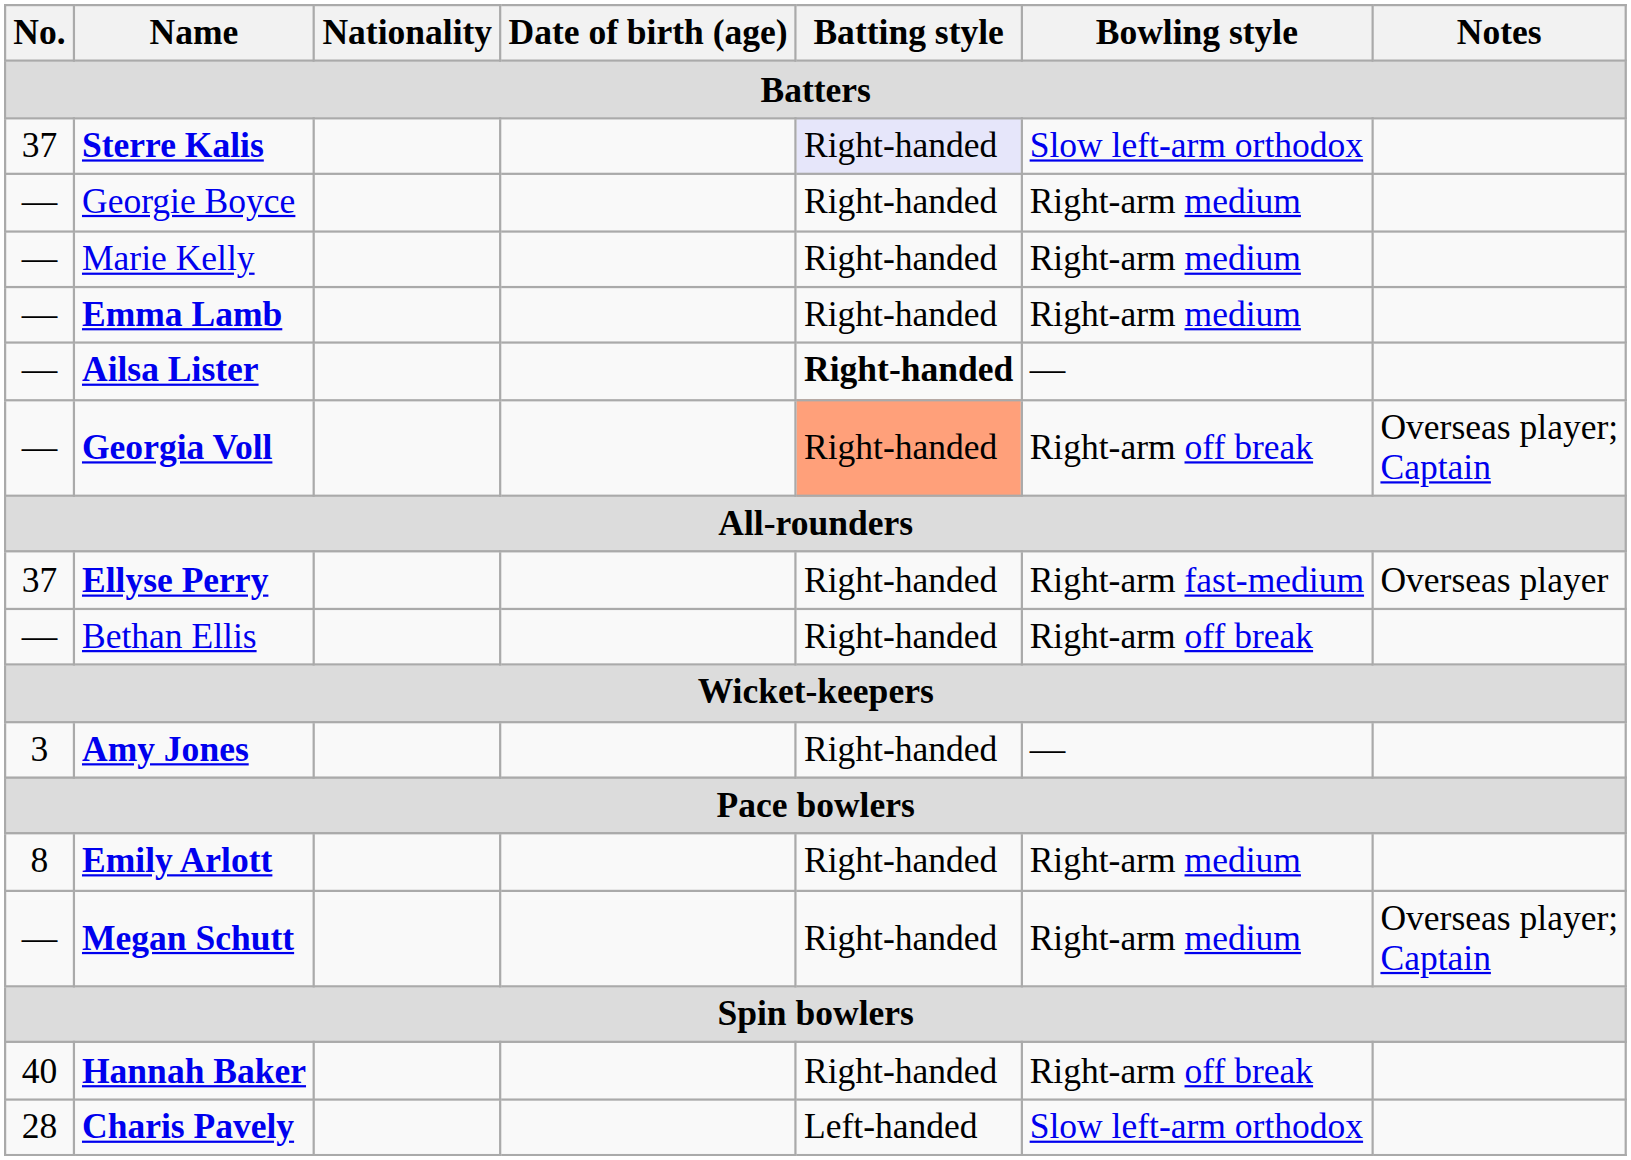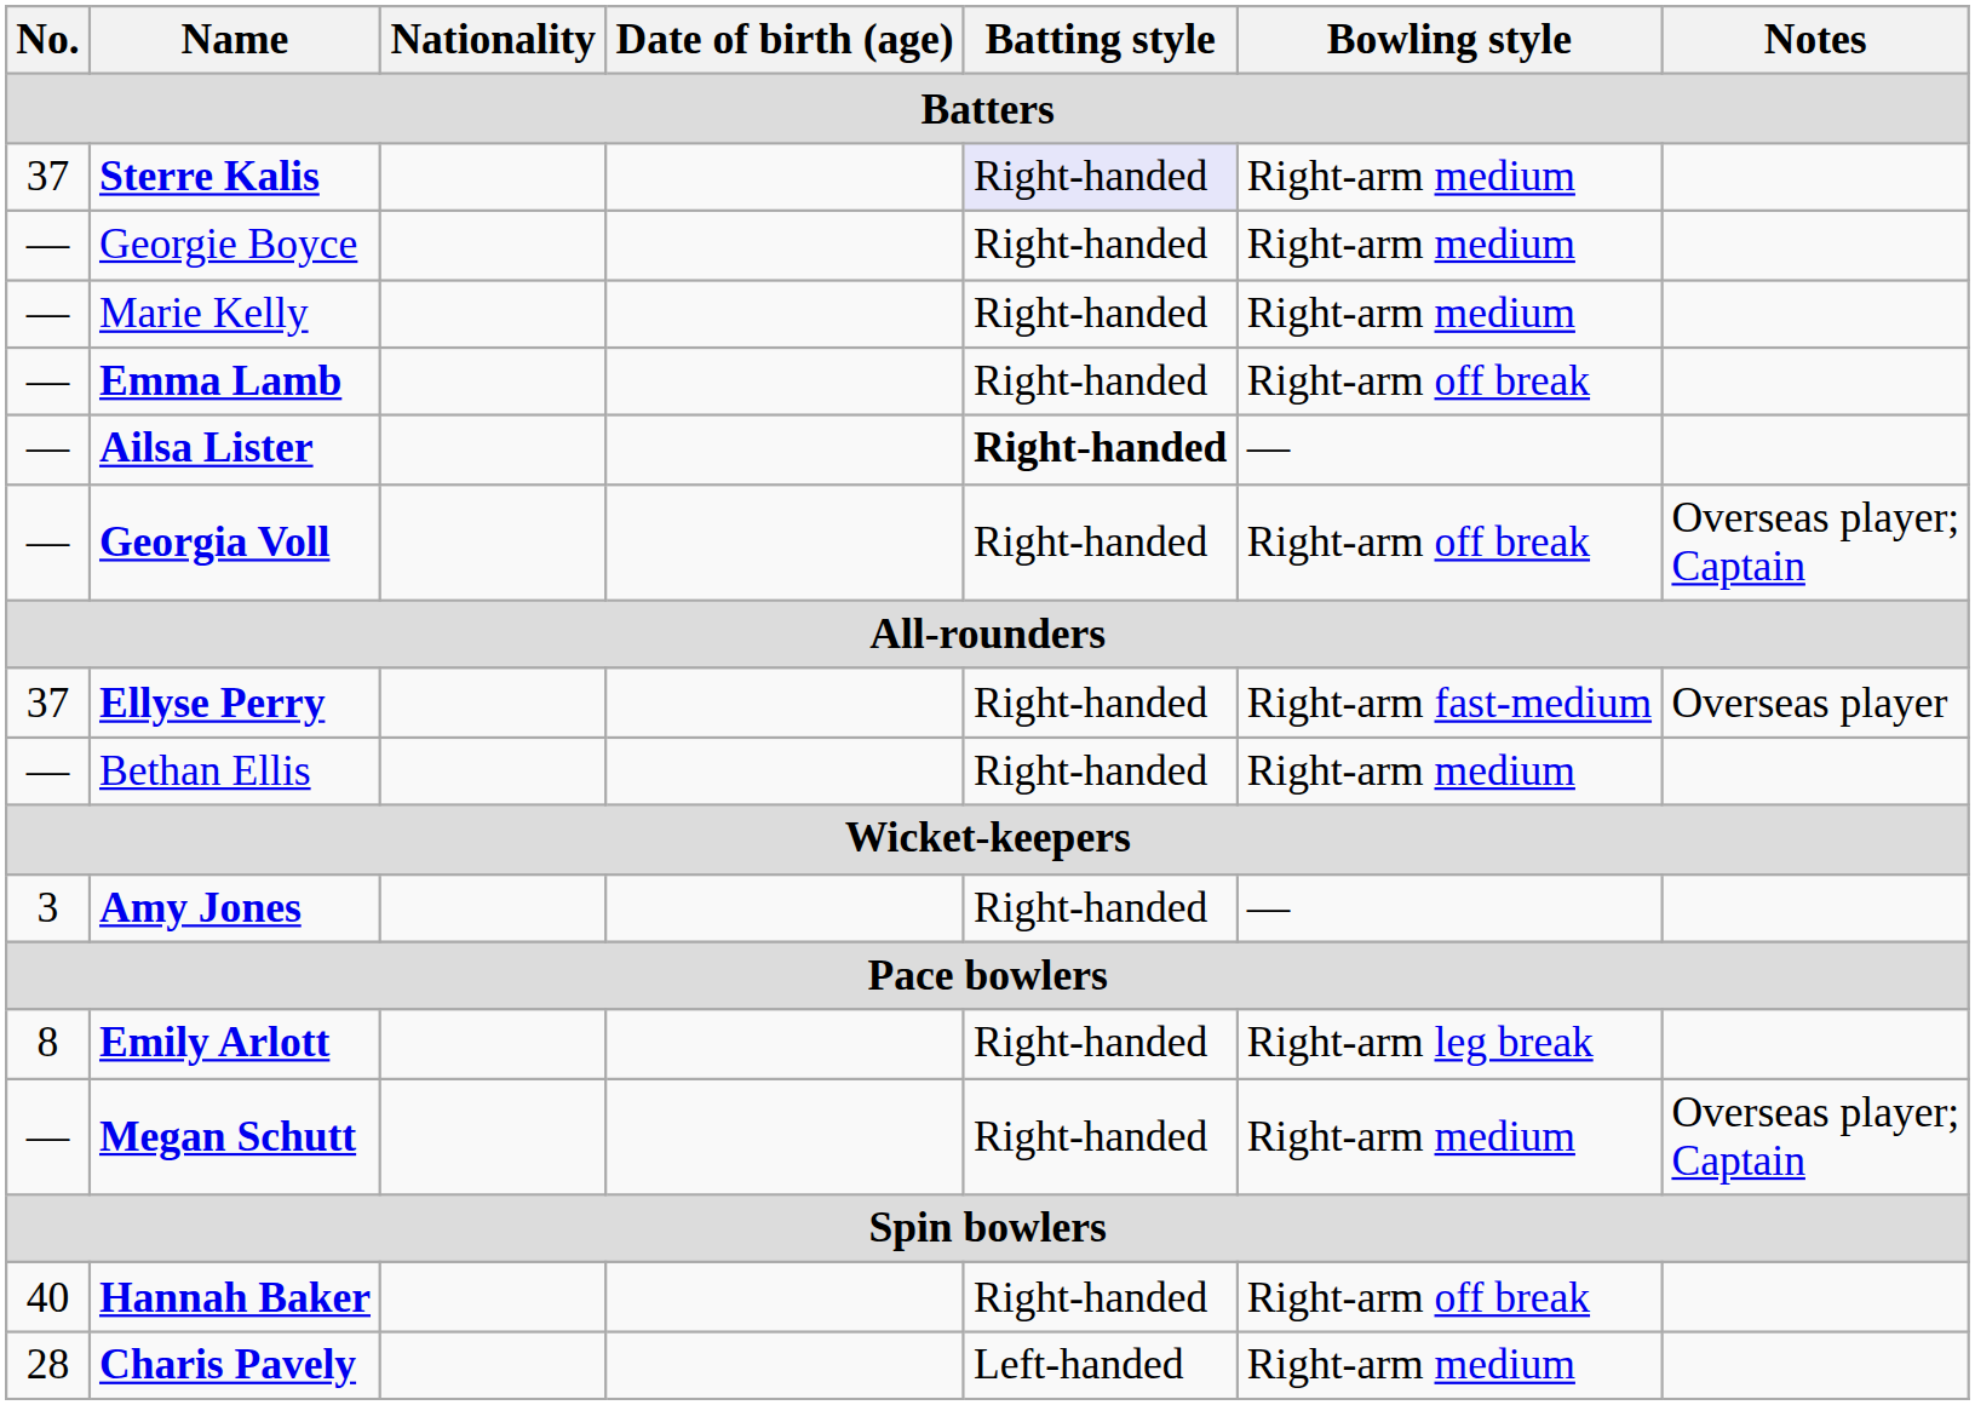Sterre Kalis | Bowling style: Slow left-arm orthodox -> Right-arm medium
Emma Lamb | Bowling style: Right-arm medium -> Right-arm off break
Georgia Voll | Batting style: lightsalmon background -> no background
Bethan Ellis | Bowling style: Right-arm off break -> Right-arm medium
Emily Arlott | Bowling style: Right-arm medium -> Right-arm leg break
Charis Pavely | Bowling style: Slow left-arm orthodox -> Right-arm medium
